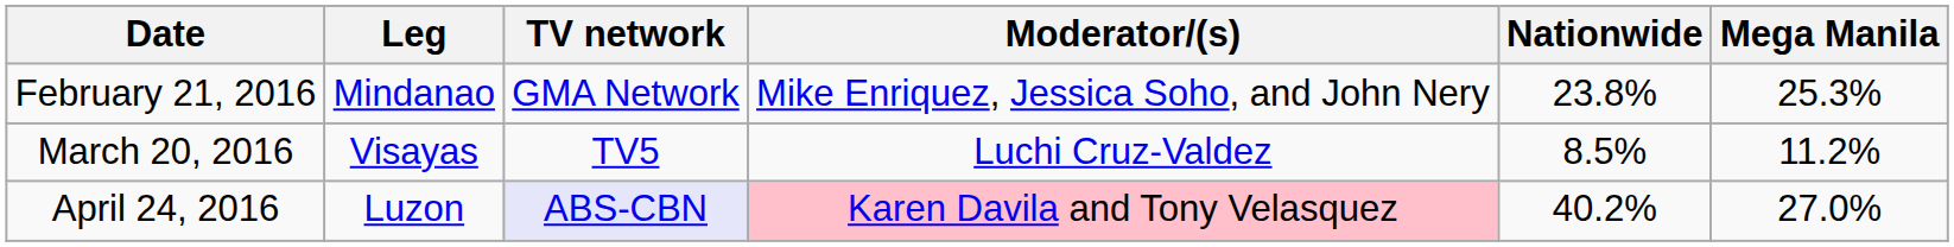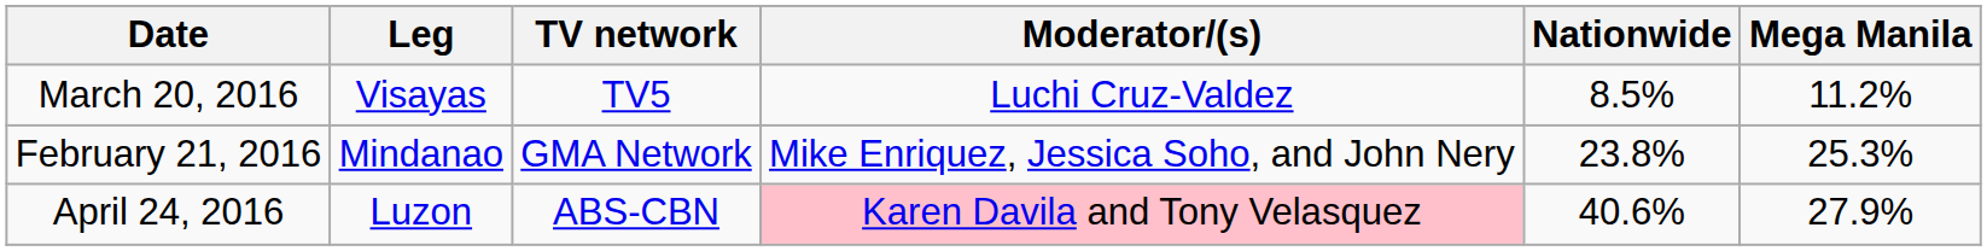rows swapped: February 21, 2016 <-> March 20, 2016
April 24, 2016 | TV network: lavender background -> no background
April 24, 2016 | Nationwide: 40.2% -> 40.6%
April 24, 2016 | Mega Manila: 27.0% -> 27.9%
